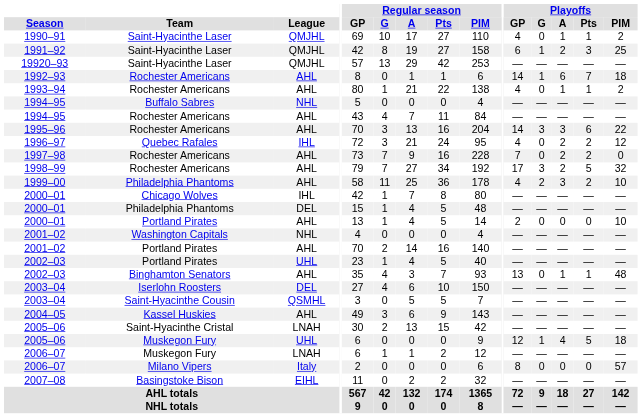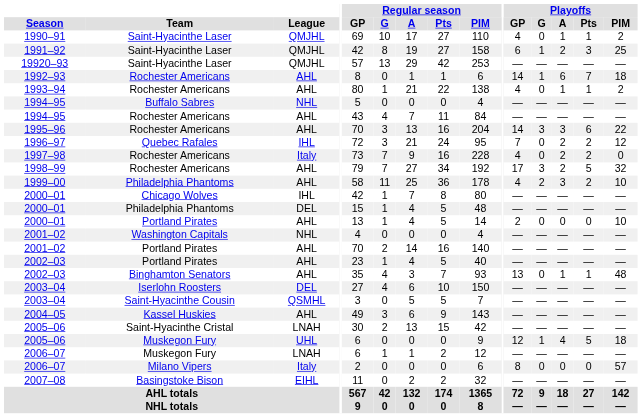1996–97 | Playoffs / GP: 4 -> 7
1997–98 | League: AHL -> Italy
1997–98 | Playoffs / GP: 7 -> 4
2002–03 / Portland Pirates | League: UHL -> AHL
